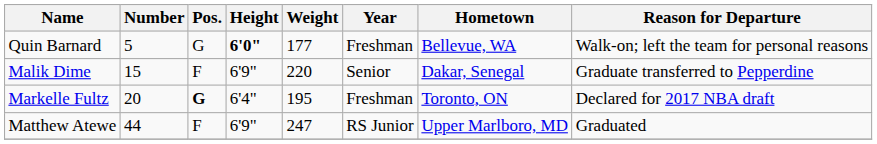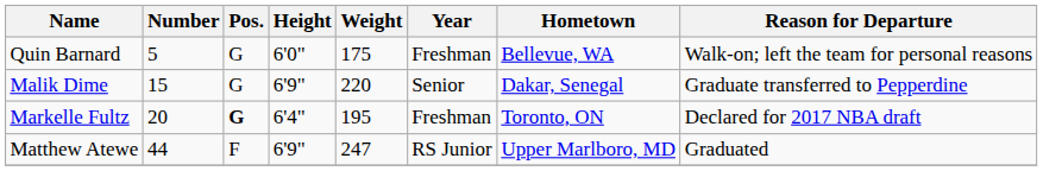Quin Barnard | Height: bold -> normal
Quin Barnard | Weight: 177 -> 175
Malik Dime | Pos.: F -> G
